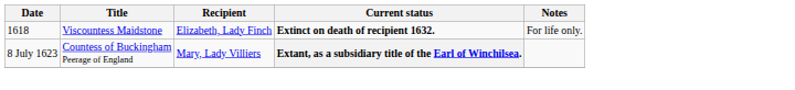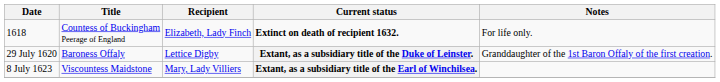1618 | Title: Viscountess Maidstone -> Countess of Buckingham Peerage of England
+ row: 29 July 1620 | Baroness Offaly | Lettice Digby | Extant, as a subsidiary title of the Duke of Leinster. | Granddaughter of the 1st Baron Offaly of the first creation.
8 July 1623 | Title: Countess of Buckingham Peerage of England -> Viscountess Maidstone
